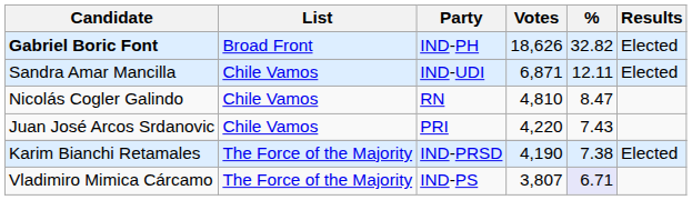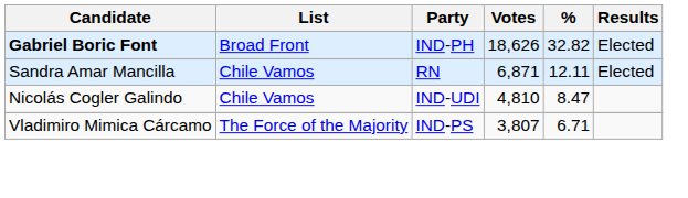Sandra Amar Mancilla | Party: IND-UDI -> RN
Nicolás Cogler Galindo | Party: RN -> IND-UDI
- row: Juan José Arcos Srdanovic | Chile Vamos | PRI | 4,220 | 7.43
- row: Karim Bianchi Retamales | The Force of the Majority | IND-PRSD | 4,190 | 7.38 | Elected
Vladimiro Mimica Cárcamo | %: lavender background -> no background
